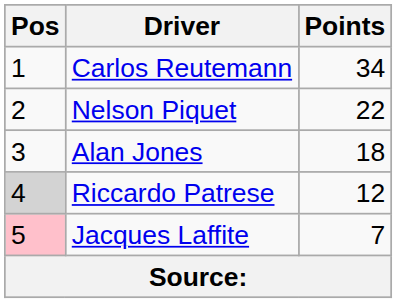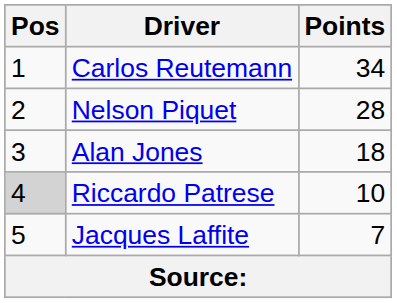Nelson Piquet | Points: 22 -> 28
Riccardo Patrese | Points: 12 -> 10
Jacques Laffite | Pos: pink background -> no background
